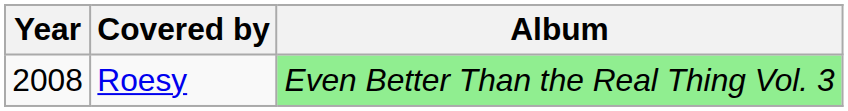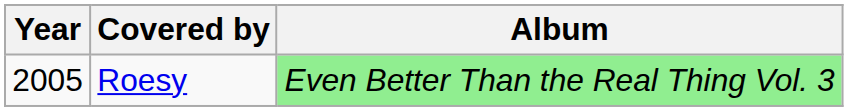Roesy | Year: 2008 -> 2005
